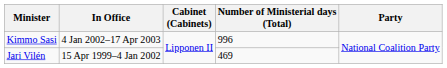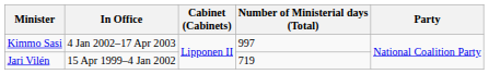Kimmo Sasi | Number of Ministerial days (Total): 996 -> 997
Jari Vilén | Number of Ministerial days (Total): 469 -> 719
